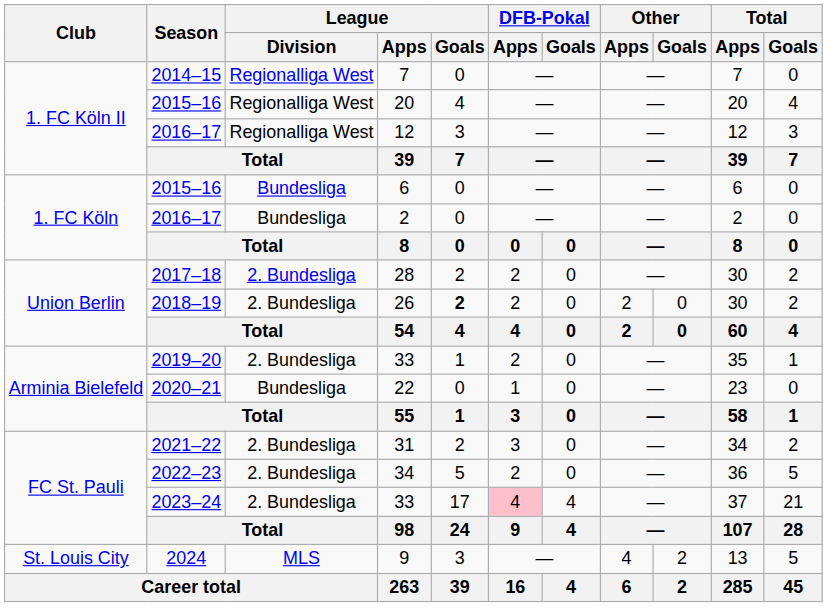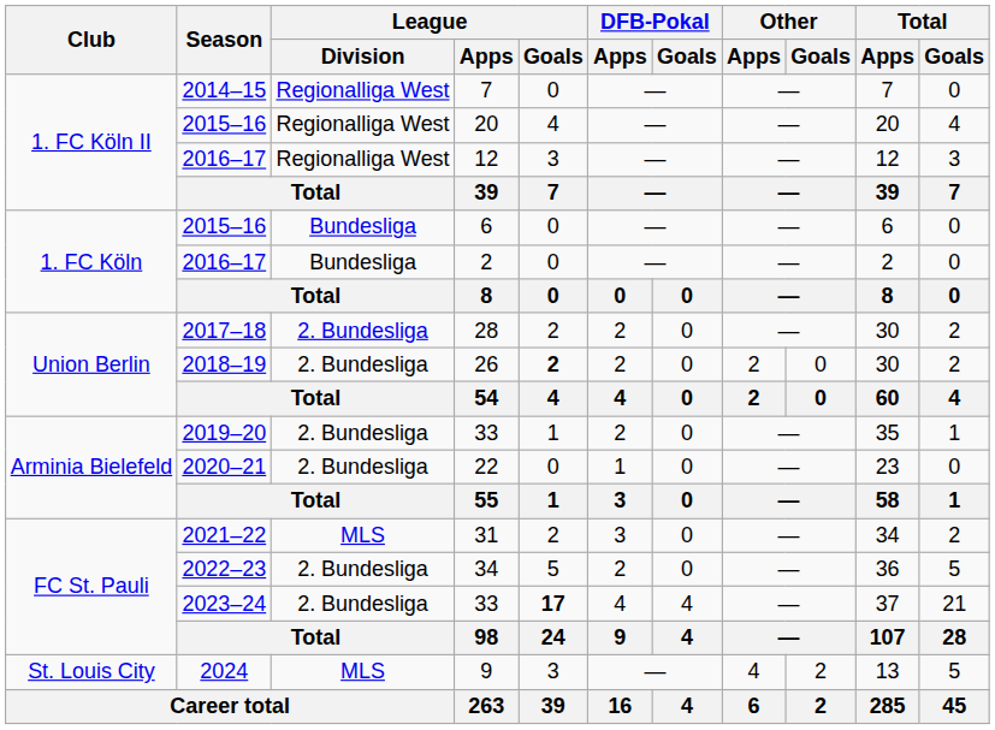22 | League / Division: Bundesliga -> 2. Bundesliga
31 | League / Division: 2. Bundesliga -> MLS
2023–24 / 33 | League / Goals: normal -> bold
2023–24 / 33 | DFB-Pokal / Apps: pink background -> no background
